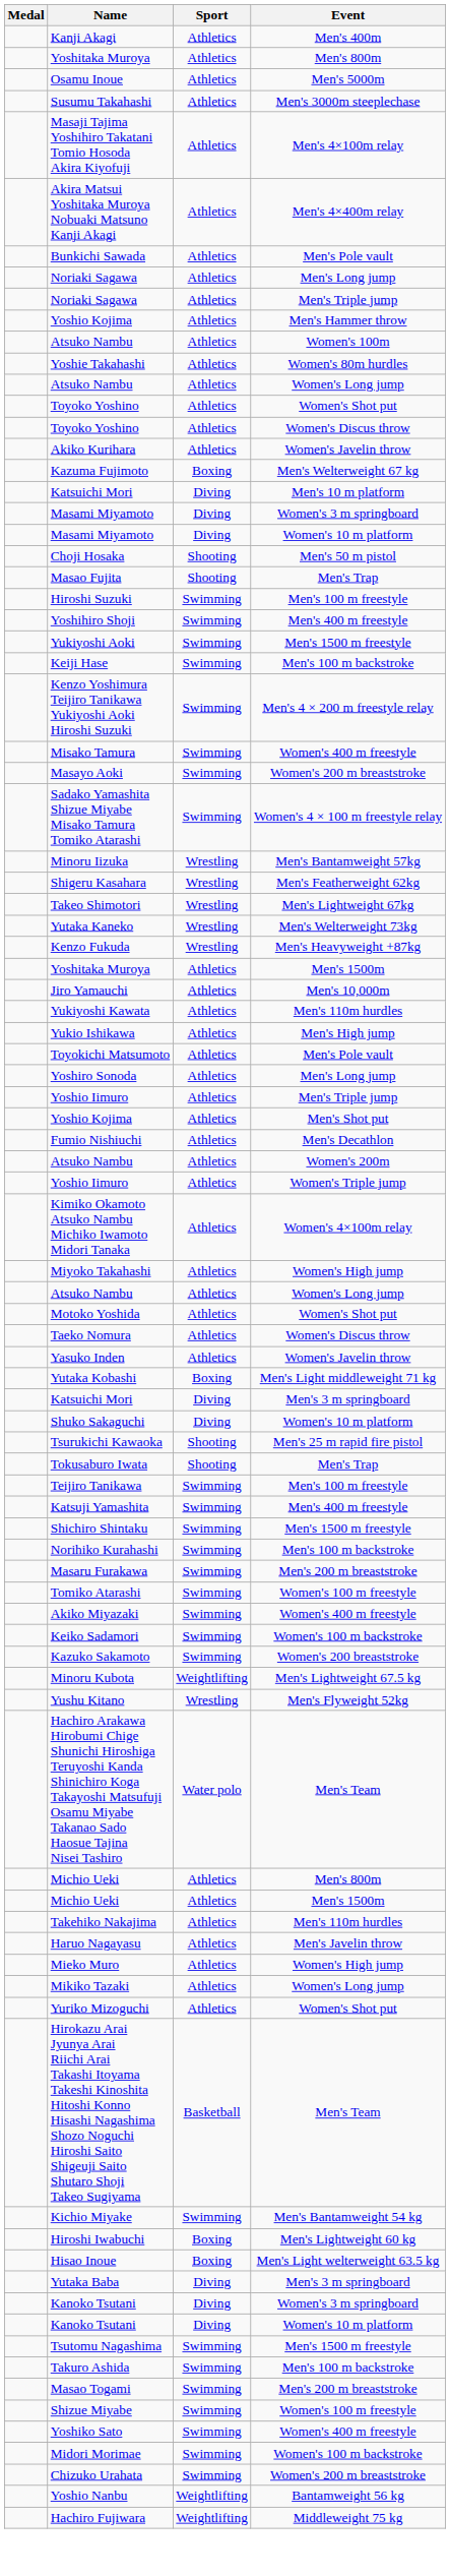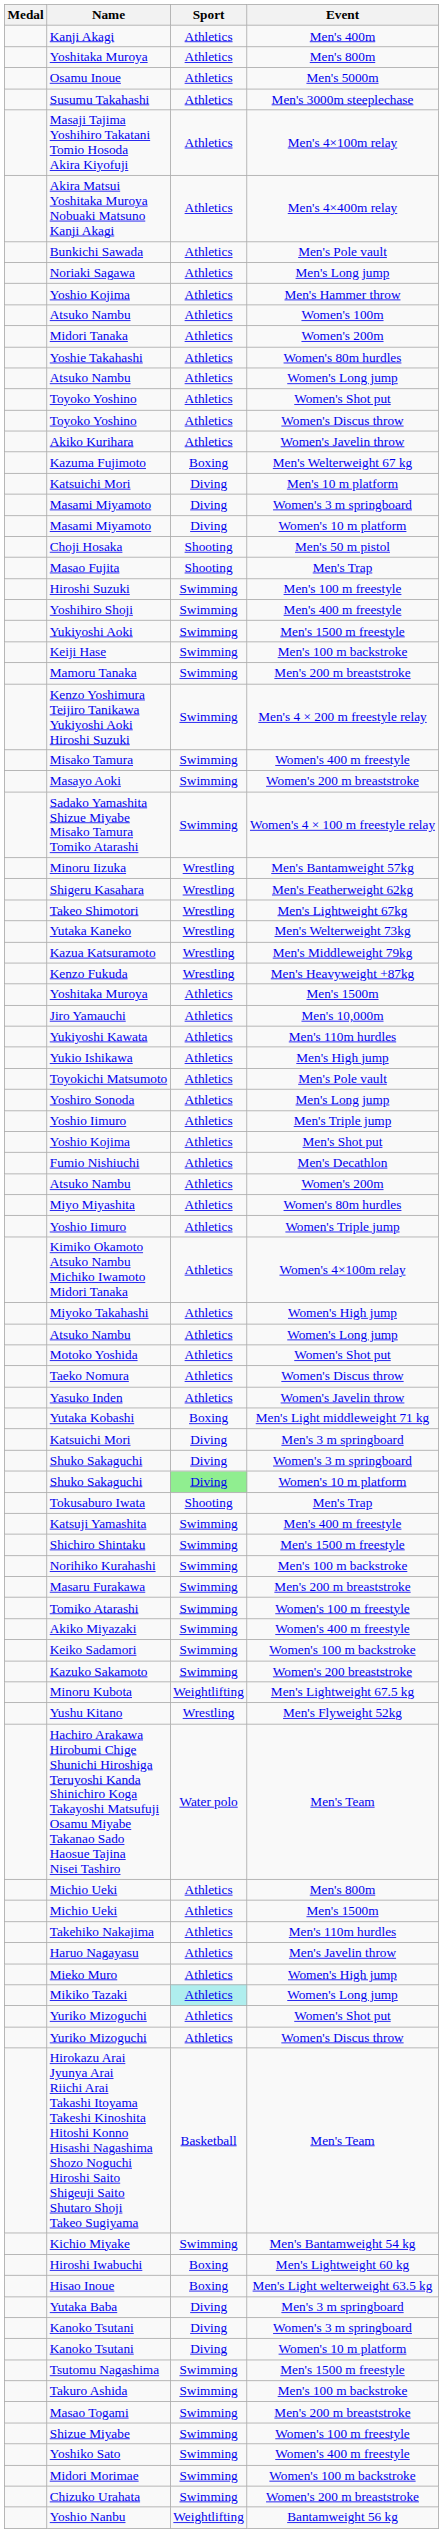- row: Noriaki Sagawa | Athletics | Men's Triple jump
+ row: Midori Tanaka | Athletics | Women's 200m
+ row: Mamoru Tanaka | Swimming | Men's 200 m breaststroke
+ row: Kazua Katsuramoto | Wrestling | Men's Middleweight 79kg
+ row: Miyo Miyashita | Athletics | Women's 80m hurdles
+ row: Shuko Sakaguchi | Diving | Women's 3 m springboard
Shuko Sakaguchi / Women's 10 m platform | Sport: no background -> lightgreen background
- row: Tsurukichi Kawaoka | Shooting | Men's 25 m rapid fire pistol
- row: Teijiro Tanikawa | Swimming | Men's 100 m freestyle
Mikiko Tazaki | Sport: no background -> paleturquoise background
+ row: Yuriko Mizoguchi | Athletics | Women's Discus throw
- row: Hachiro Fujiwara | Weightlifting | Middleweight 75 kg
